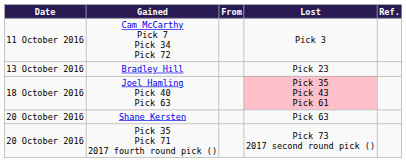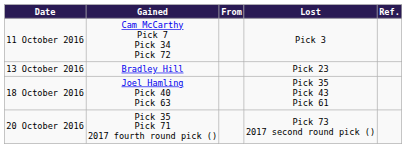Joel Hamling Pick 40 Pick 63 | Lost: pink background -> no background
- row: 20 October 2016 | Shane Kersten | Pick 63
